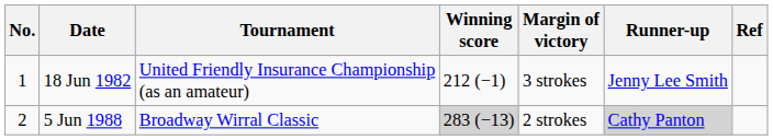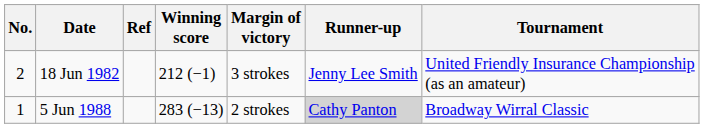columns swapped: Tournament <-> Ref
18 Jun 1982 | No.: 1 -> 2
5 Jun 1988 | No.: 2 -> 1
5 Jun 1988 | Winning score: lightgrey background -> no background
